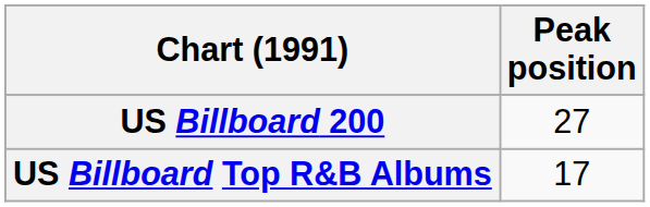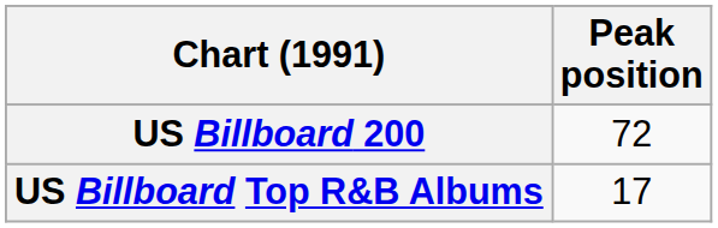US Billboard 200 | Peak position: 27 -> 72
